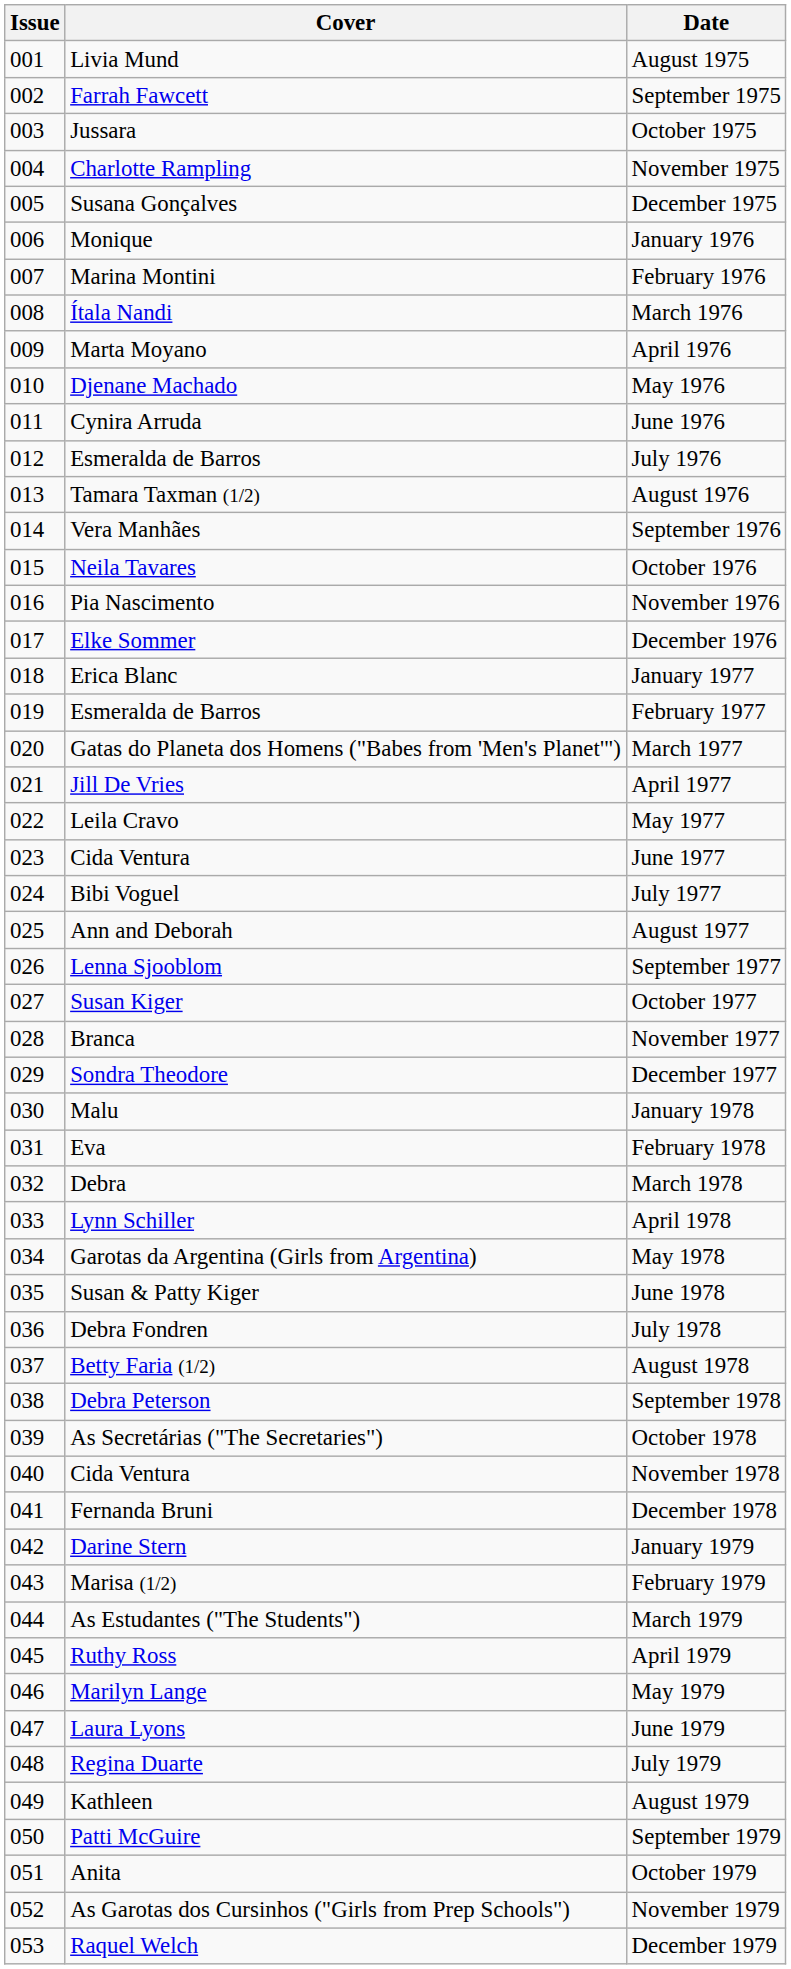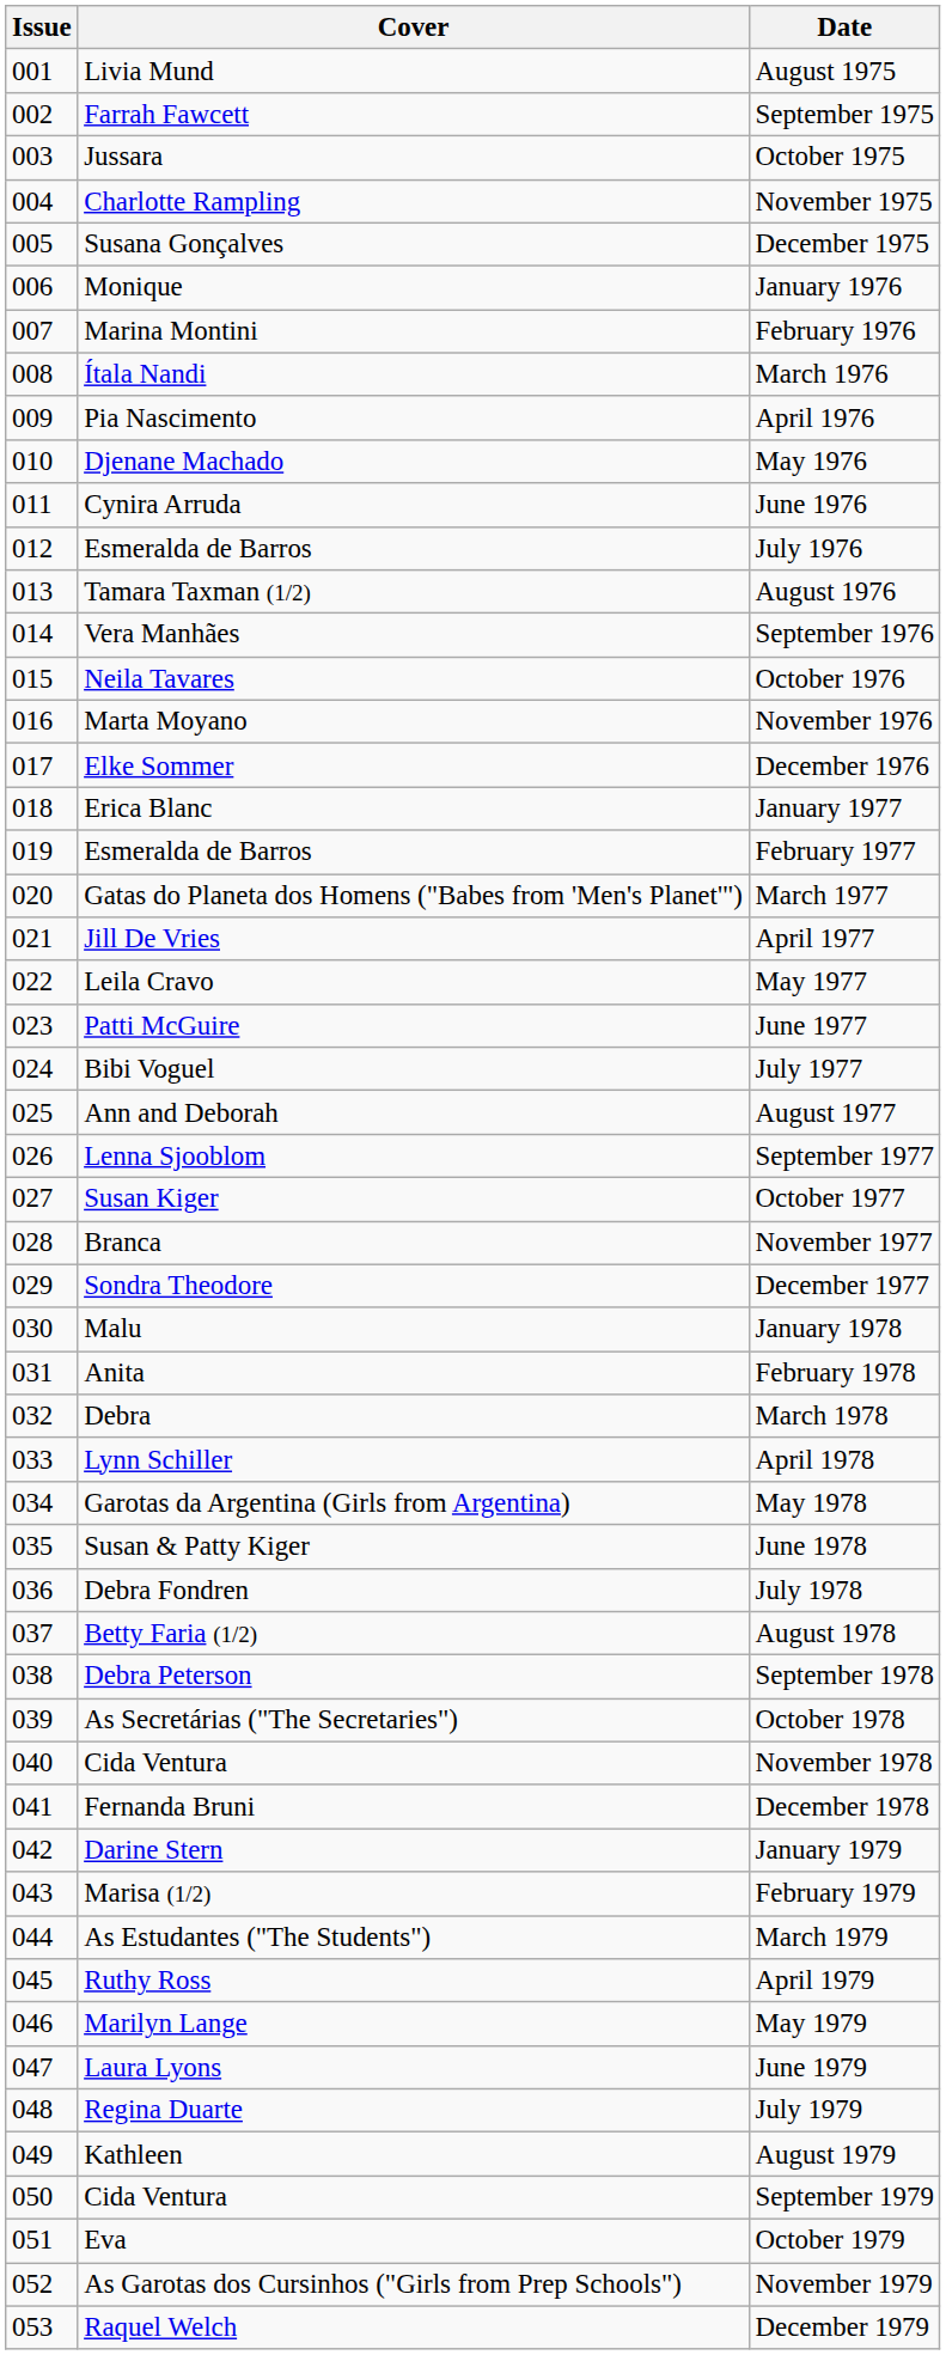April 1976 | Cover: Marta Moyano -> Pia Nascimento
November 1976 | Cover: Pia Nascimento -> Marta Moyano
June 1977 | Cover: Cida Ventura -> Patti McGuire
February 1978 | Cover: Eva -> Anita
September 1979 | Cover: Patti McGuire -> Cida Ventura
October 1979 | Cover: Anita -> Eva
